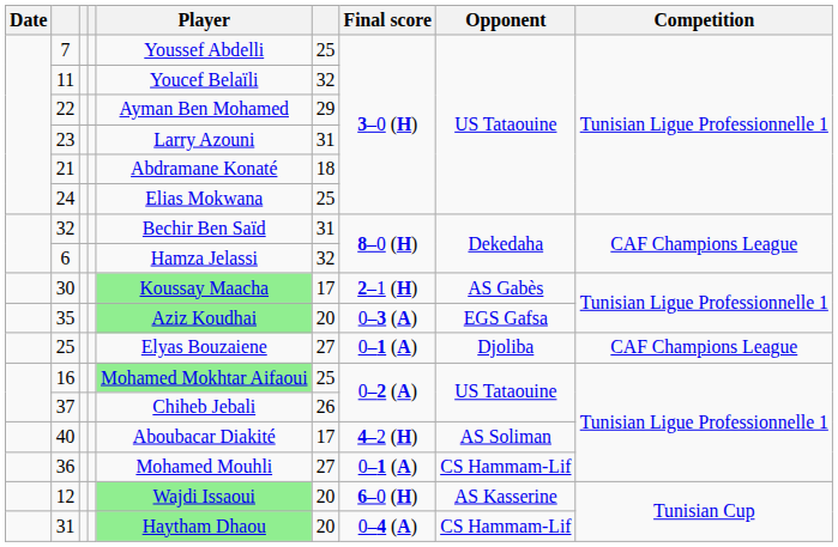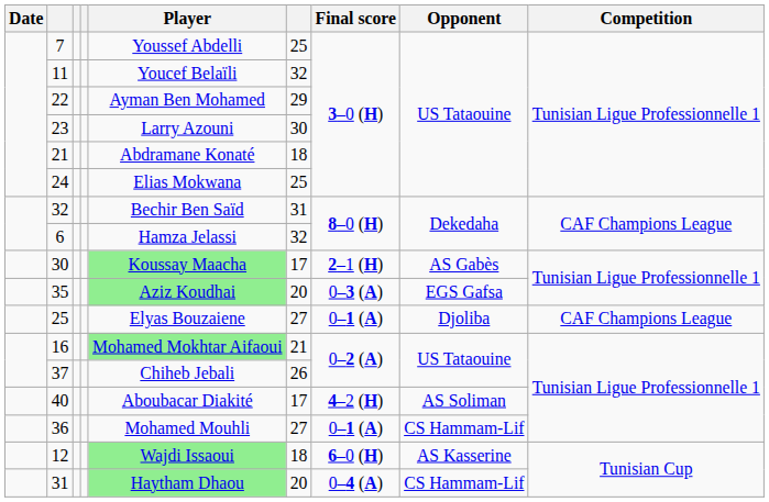23 | column 6: 31 -> 30
16 | column 6: 25 -> 21
12 | column 6: 20 -> 18
